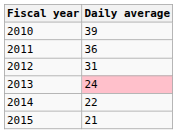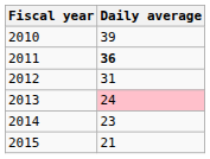2011 | Daily average: normal -> bold
2014 | Daily average: 22 -> 23
